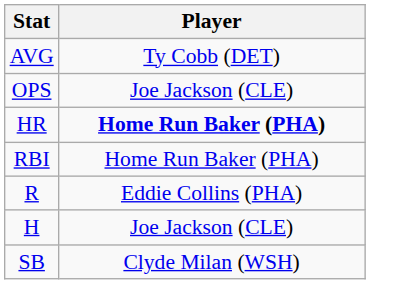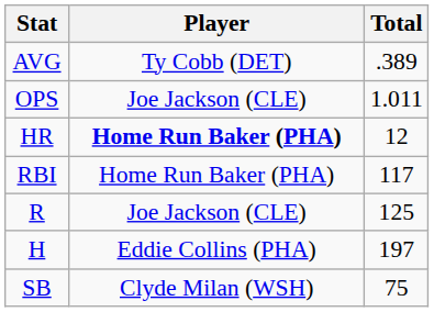+ column: Total | .389 | 1.011 | 12 | 117 | 125 | 197 | 75
R | Player: Eddie Collins (PHA) -> Joe Jackson (CLE)
H | Player: Joe Jackson (CLE) -> Eddie Collins (PHA)
